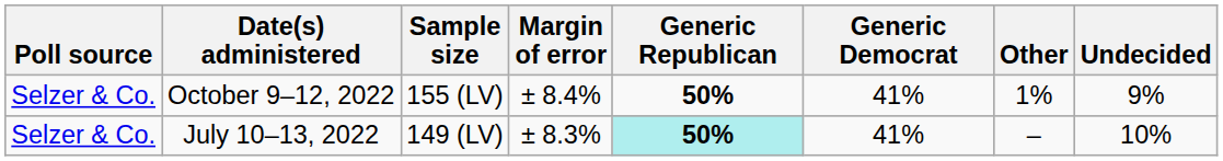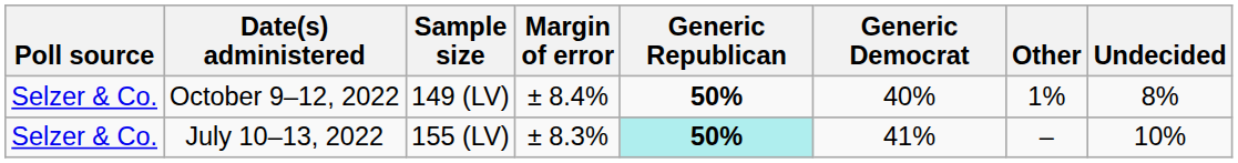October 9–12, 2022 | Sample size: 155 (LV) -> 149 (LV)
October 9–12, 2022 | Generic Democrat: 41% -> 40%
October 9–12, 2022 | Undecided: 9% -> 8%
July 10–13, 2022 | Sample size: 149 (LV) -> 155 (LV)
